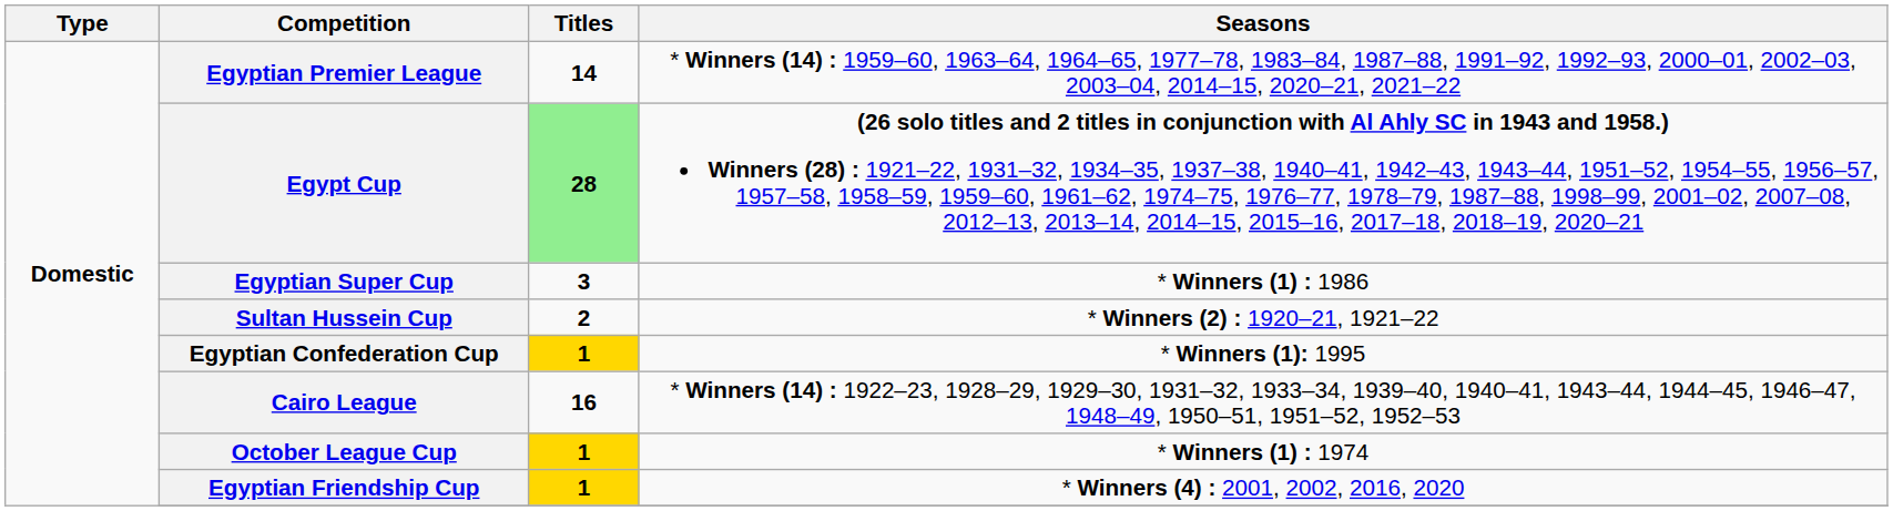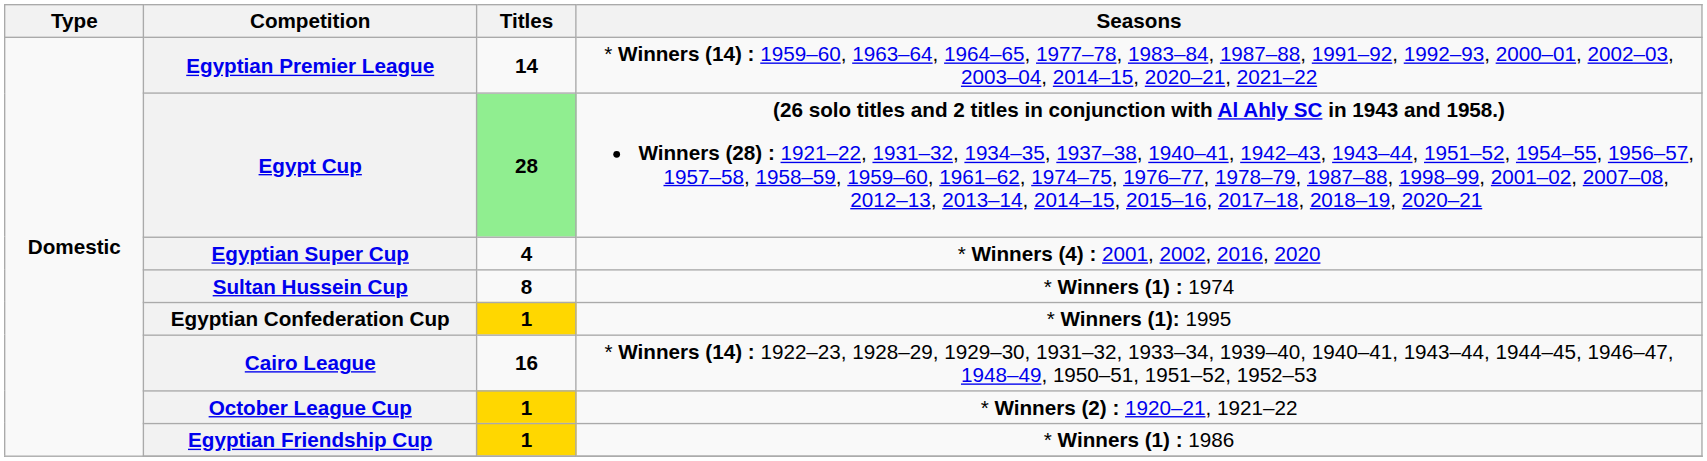Egyptian Super Cup | Titles: 3 -> 4
Egyptian Super Cup | Seasons: * Winners (1) : 1986 -> * Winners (4) : 2001, 2002, 2016, 2020
Sultan Hussein Cup | Titles: 2 -> 8
Sultan Hussein Cup | Seasons: * Winners (2) : 1920–21, 1921–22 -> * Winners (1) : 1974
October League Cup | Seasons: * Winners (1) : 1974 -> * Winners (2) : 1920–21, 1921–22
Egyptian Friendship Cup | Seasons: * Winners (4) : 2001, 2002, 2016, 2020 -> * Winners (1) : 1986
